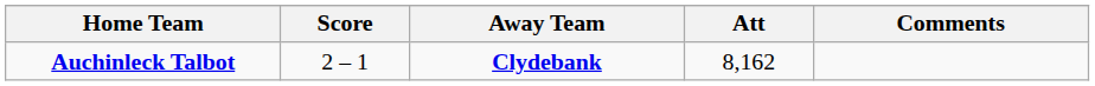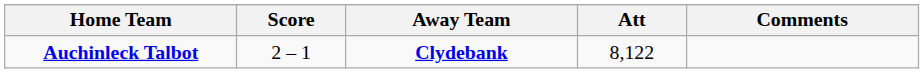Auchinleck Talbot | Att: 8,162 -> 8,122
